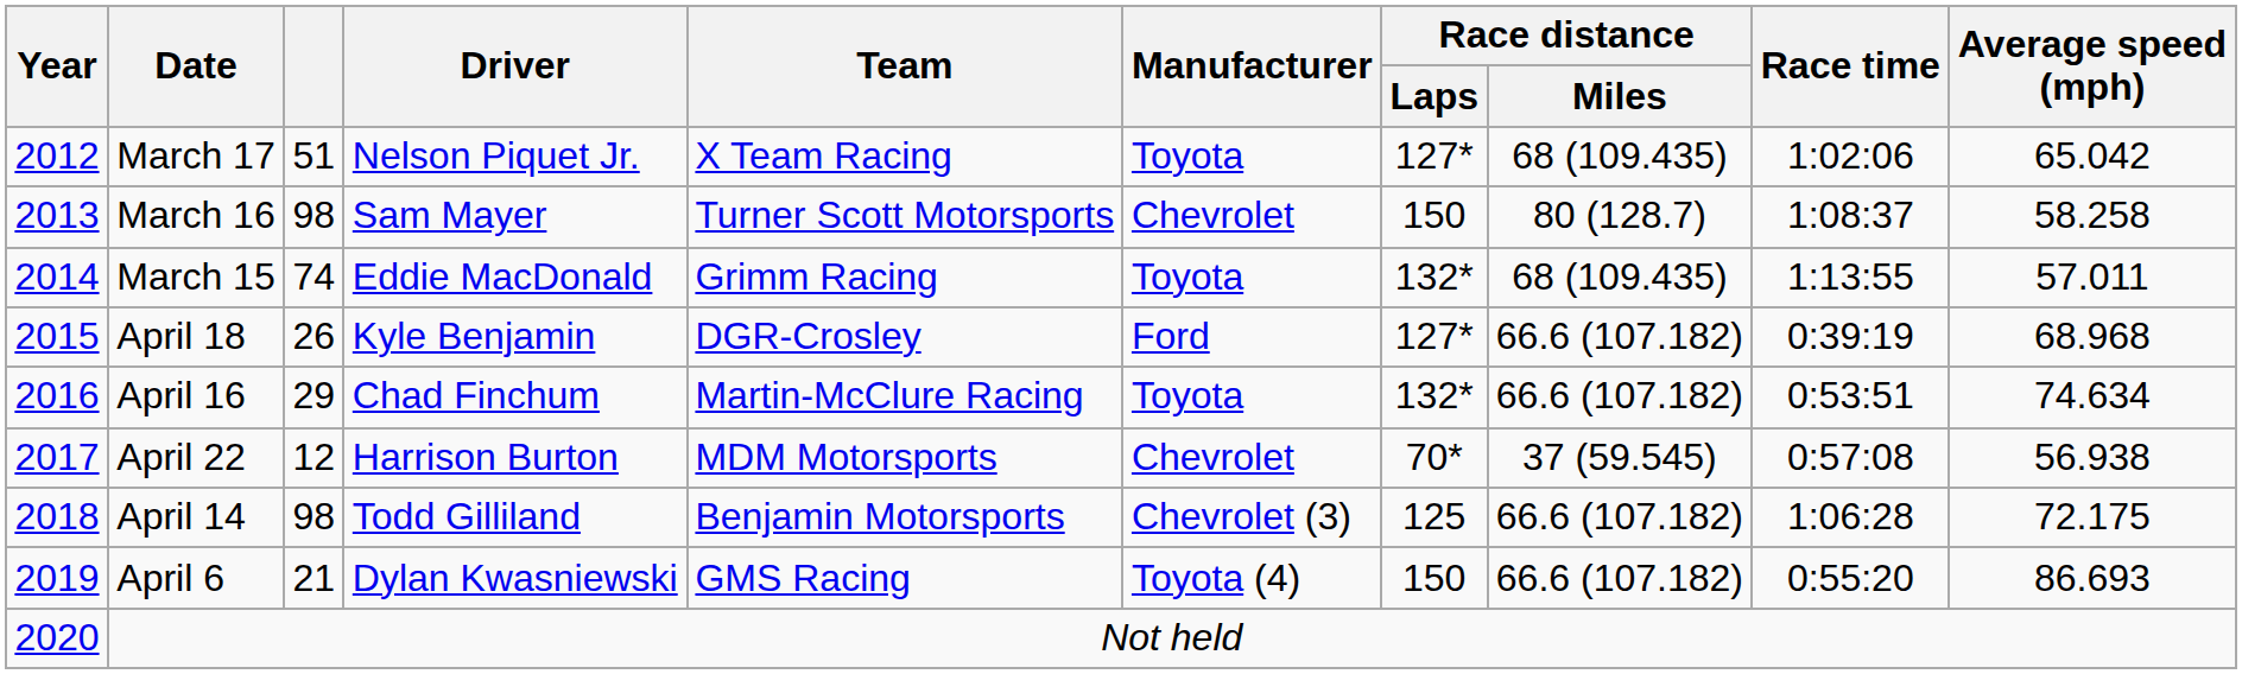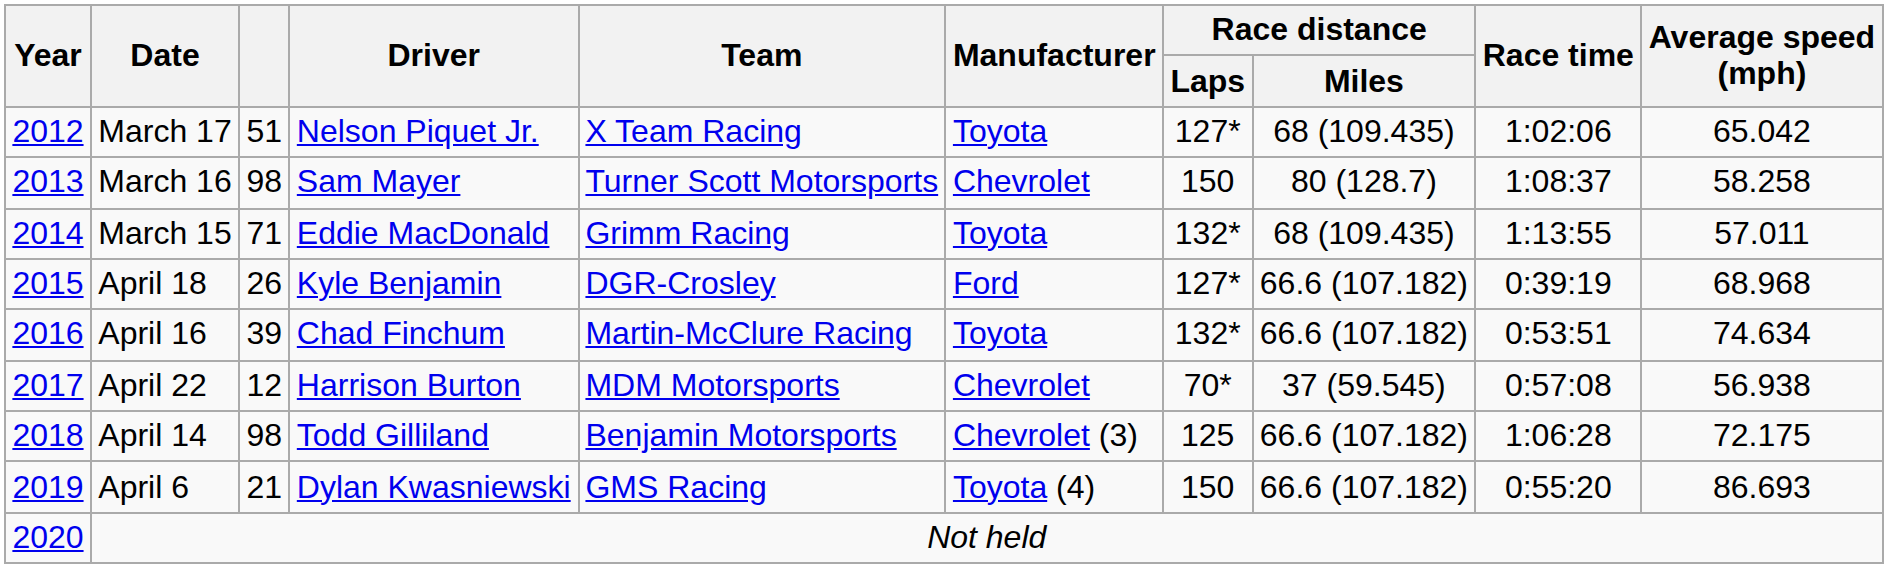March 15 | column 3: 74 -> 71
April 16 | column 3: 29 -> 39
